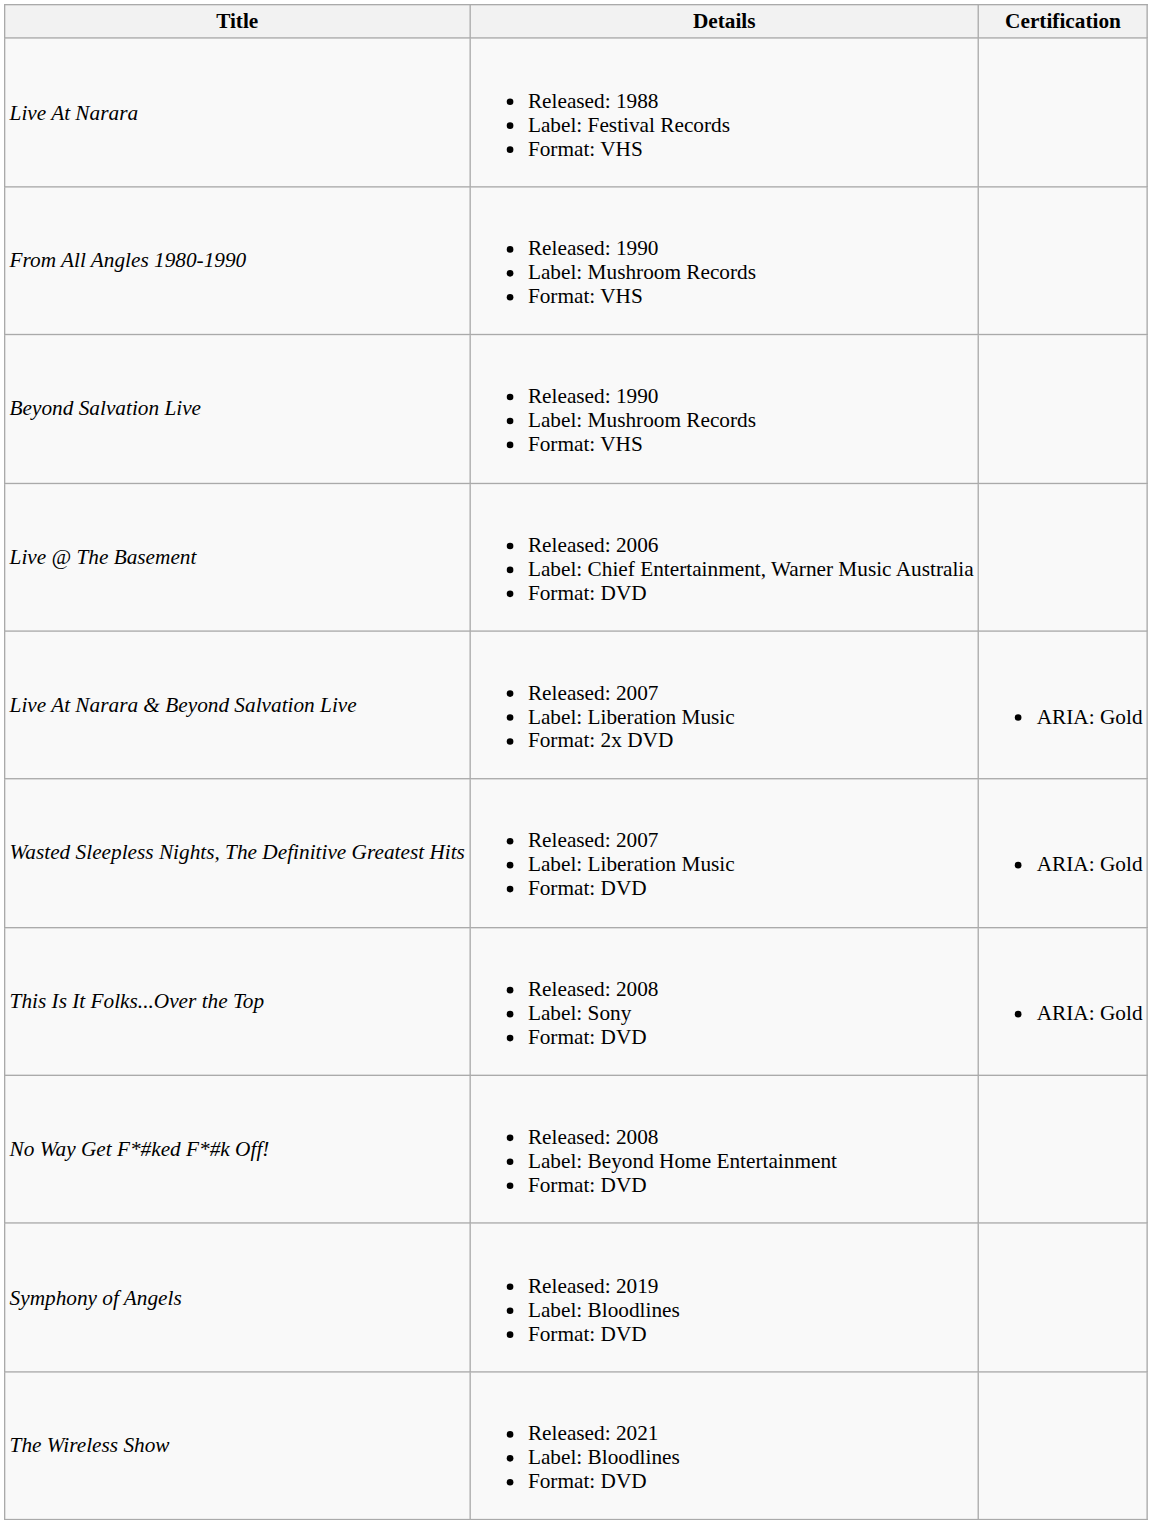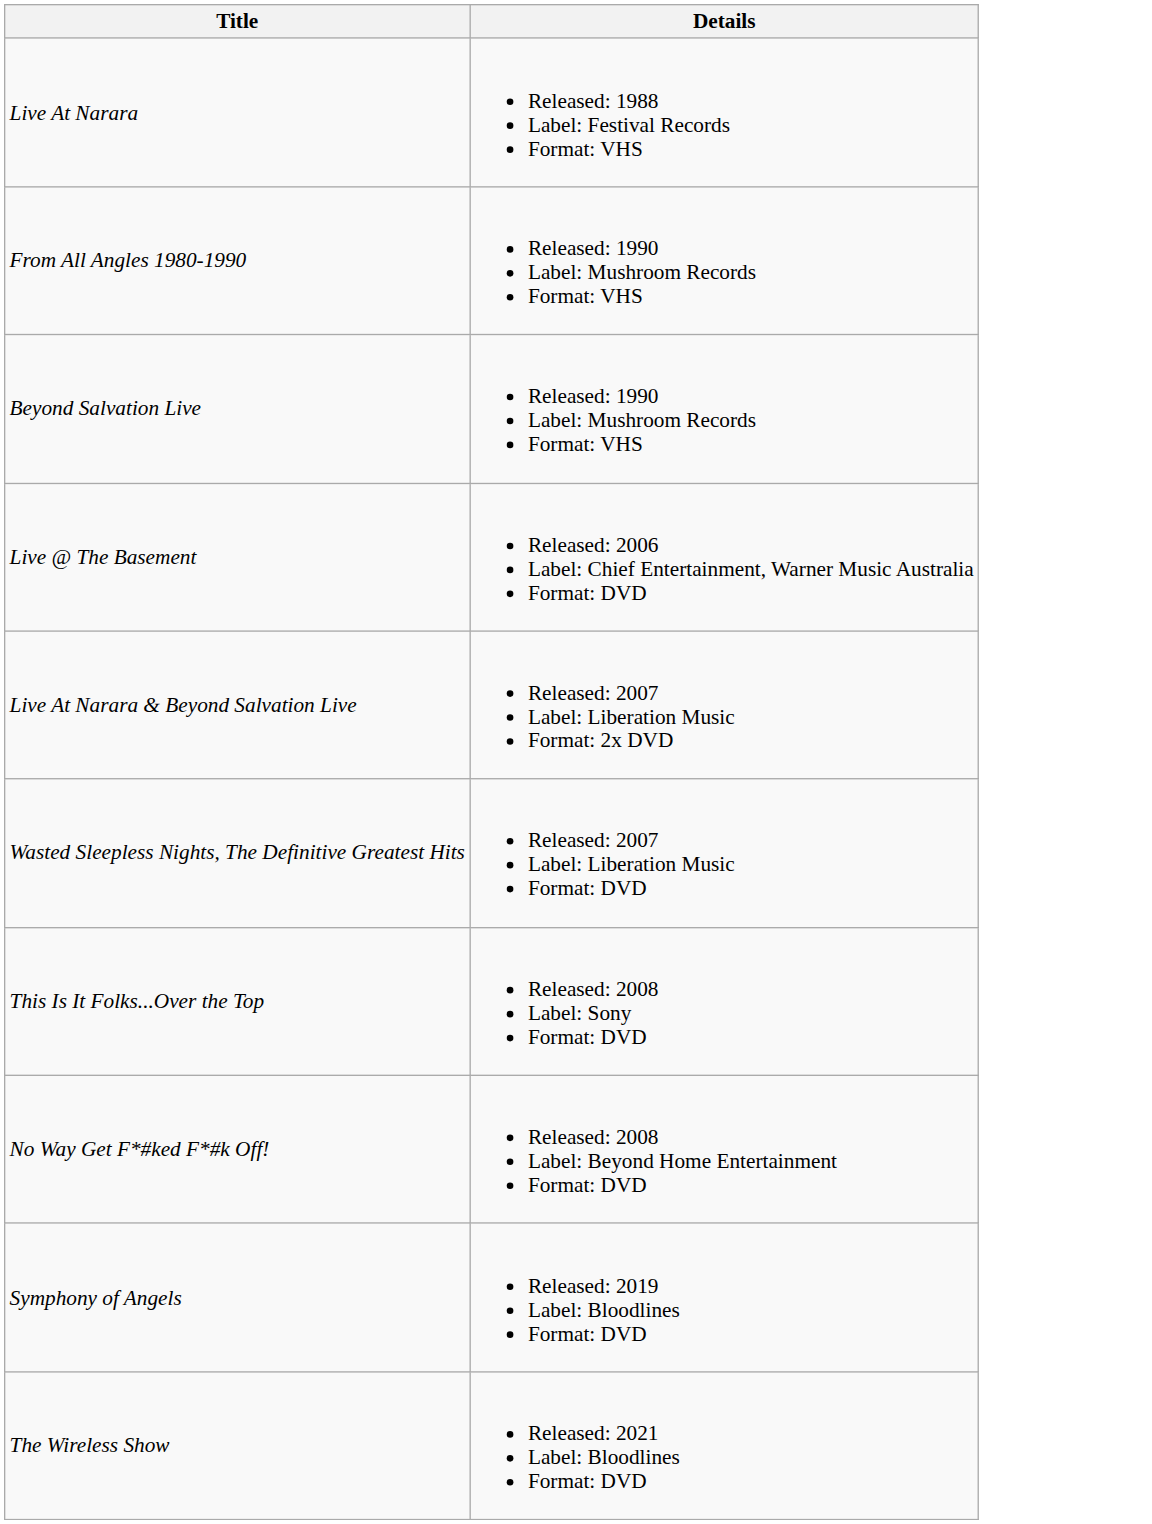- column: Certification | ARIA: Gold | ARIA: Gold | ARIA: Gold
